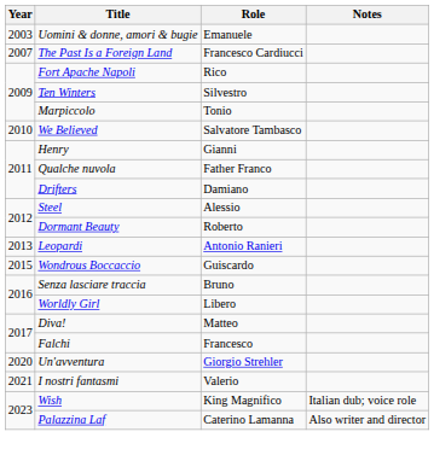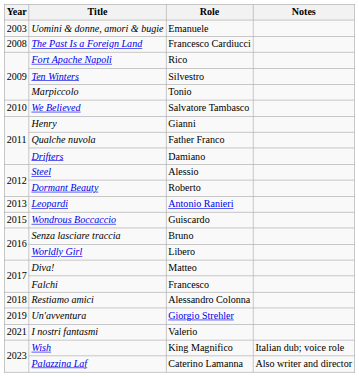The Past Is a Foreign Land | Year: 2007 -> 2008
+ row: 2018 | Restiamo amici | Alessandro Colonna
Un'avventura | Year: 2020 -> 2019
